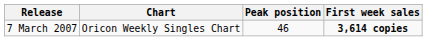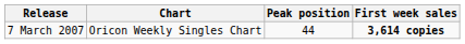7 March 2007 | Peak position: 46 -> 44
